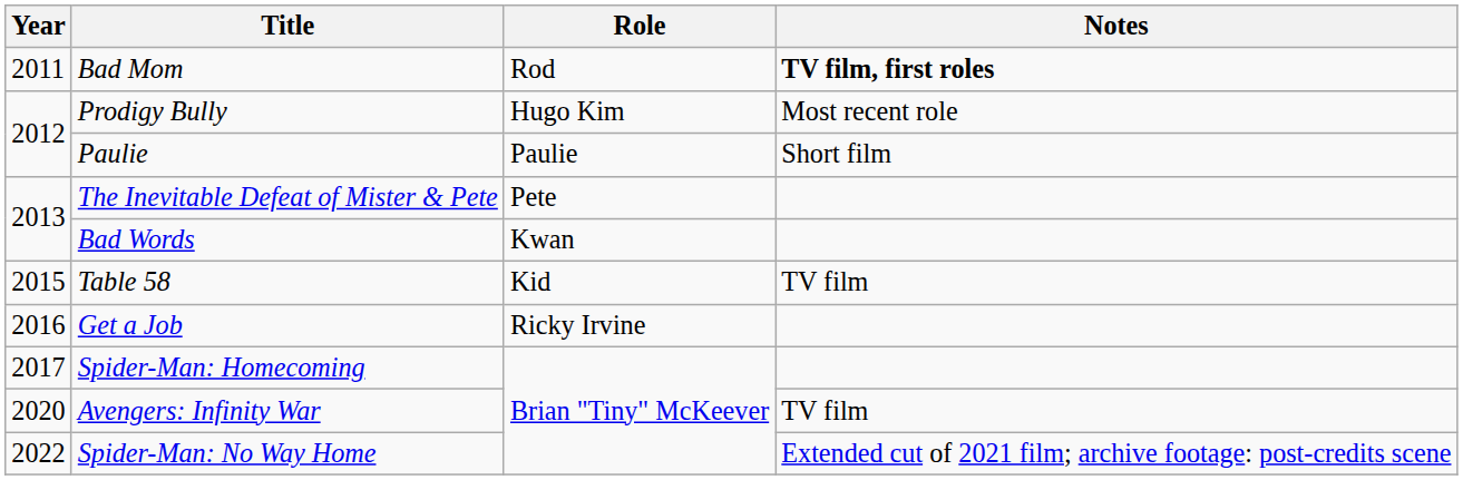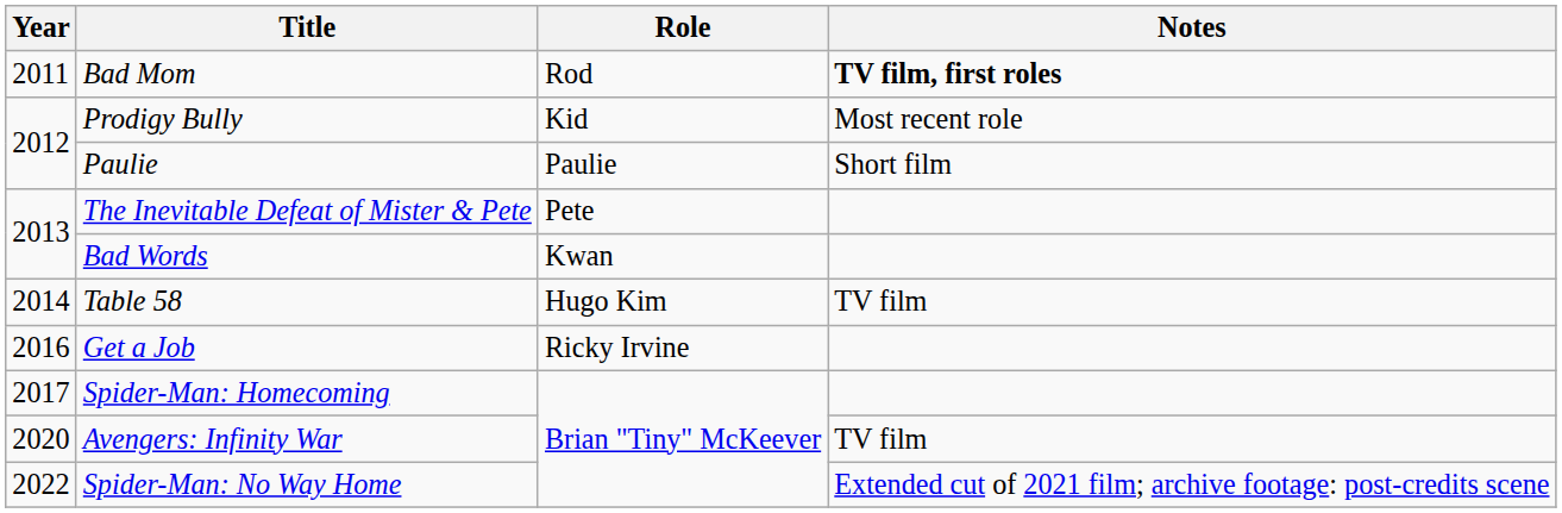Prodigy Bully | Role: Hugo Kim -> Kid
Table 58 | Year: 2015 -> 2014
Table 58 | Role: Kid -> Hugo Kim
